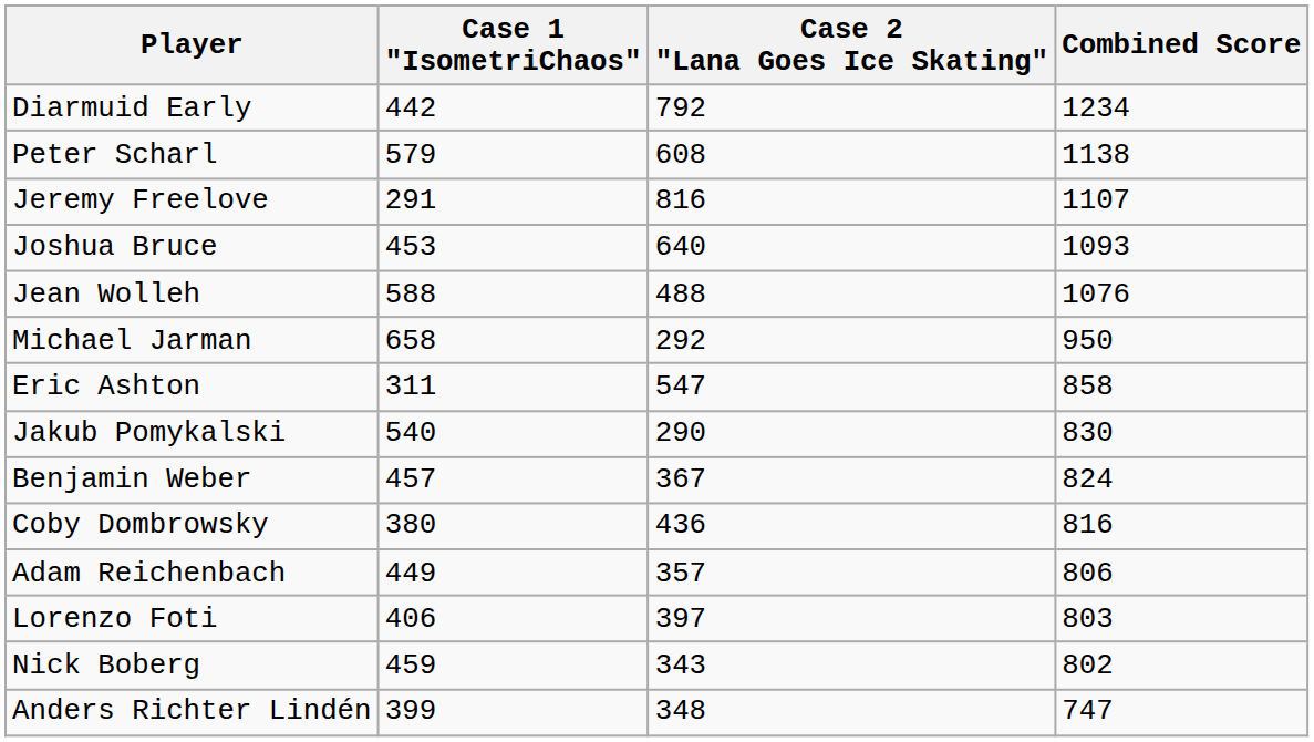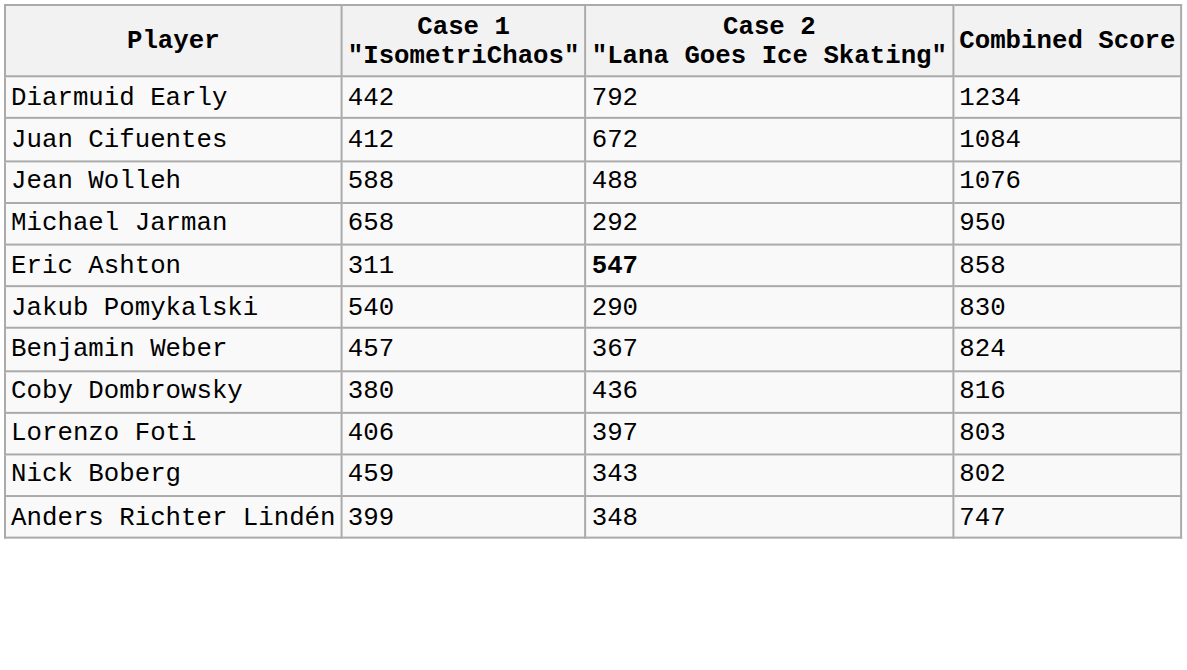- row: Peter Scharl | 579 | 608 | 1138
- row: Jeremy Freelove | 291 | 816 | 1107
- row: Joshua Bruce | 453 | 640 | 1093
+ row: Juan Cifuentes | 412 | 672 | 1084
Eric Ashton | Case 2 "Lana Goes Ice Skating": normal -> bold
- row: Adam Reichenbach | 449 | 357 | 806
